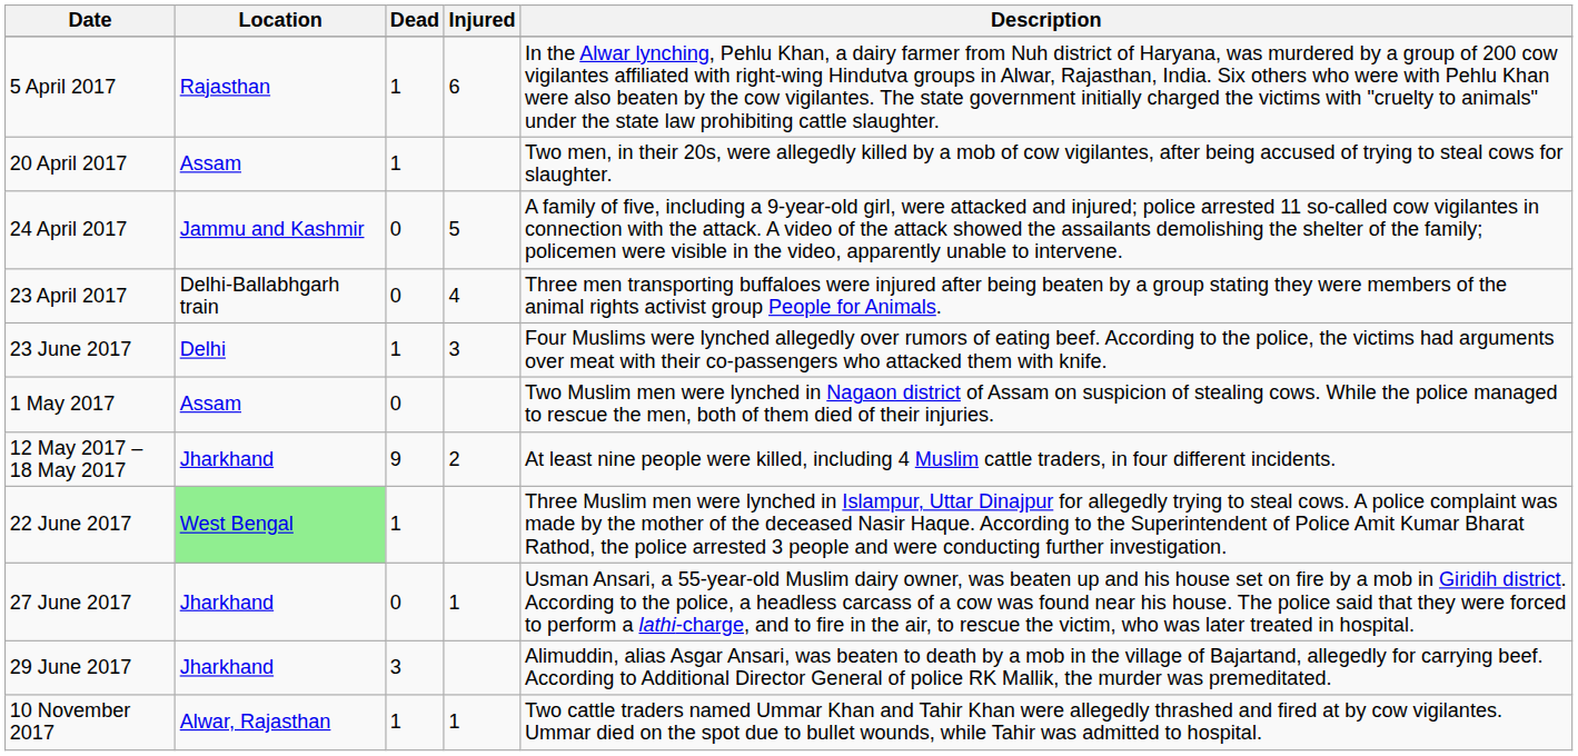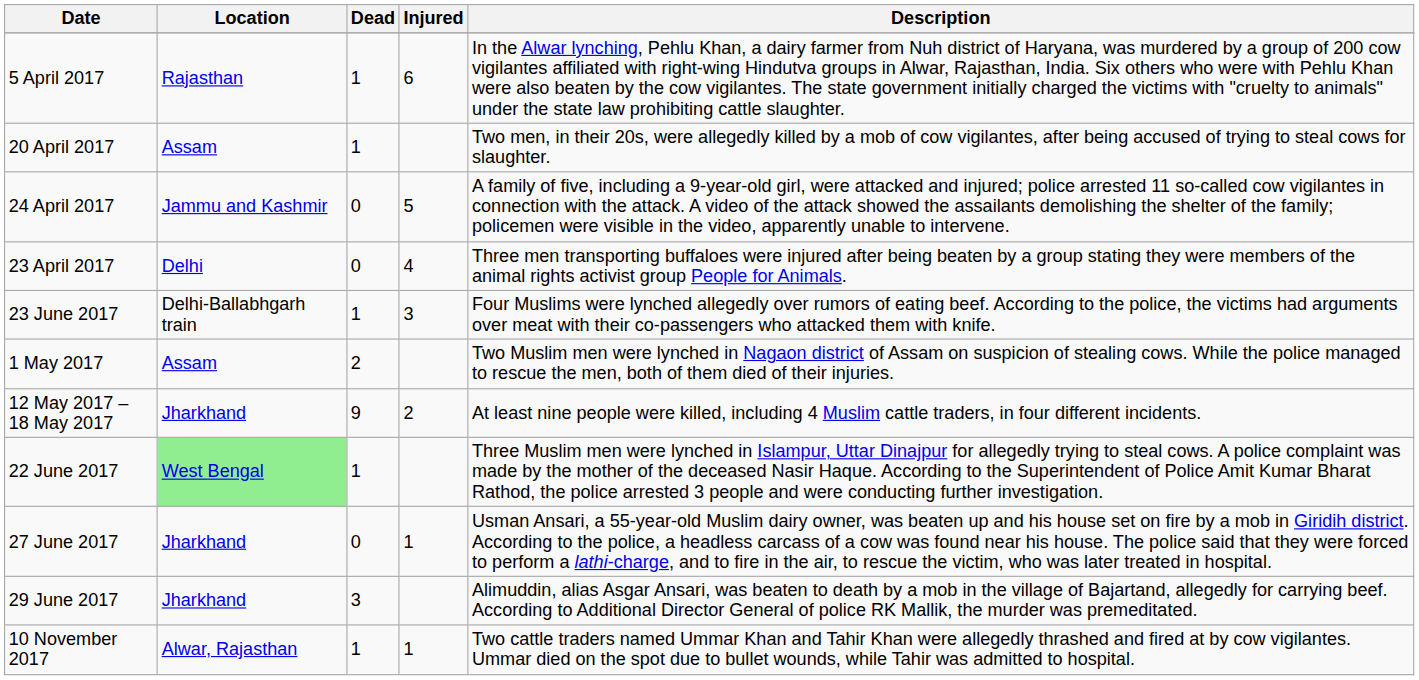23 April 2017 | Location: Delhi-Ballabhgarh train -> Delhi
23 June 2017 | Location: Delhi -> Delhi-Ballabhgarh train
1 May 2017 | Dead: 0 -> 2
